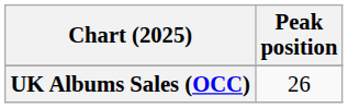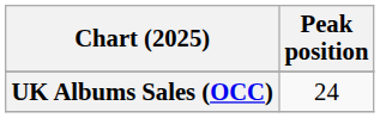UK Albums Sales (OCC) | Peak position: 26 -> 24
